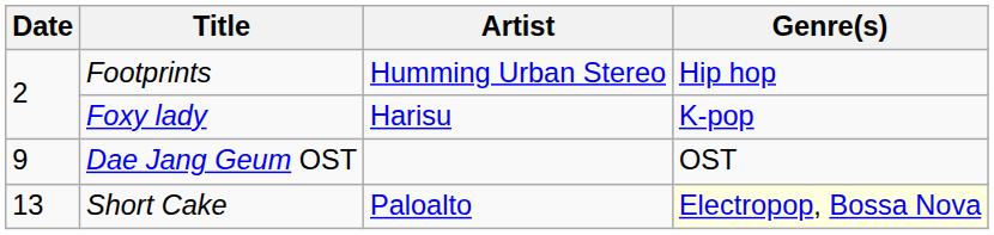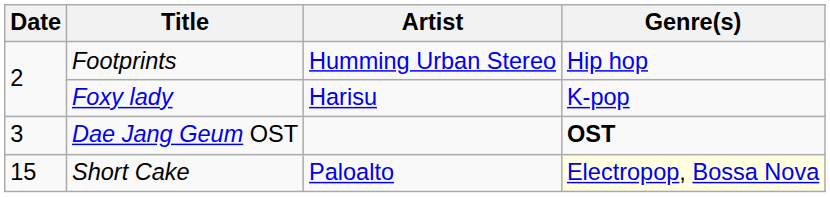Dae Jang Geum OST | Date: 9 -> 3
Dae Jang Geum OST | Genre(s): normal -> bold
Short Cake | Date: 13 -> 15
